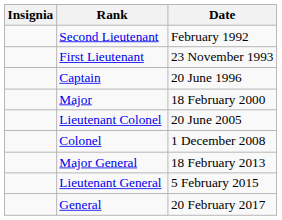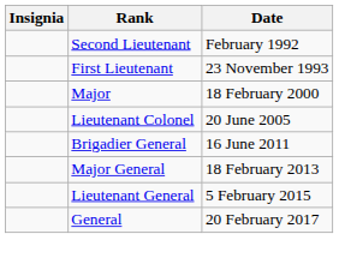- row: Captain | 20 June 1996
- row: Colonel | 1 December 2008
+ row: Brigadier General | 16 June 2011
